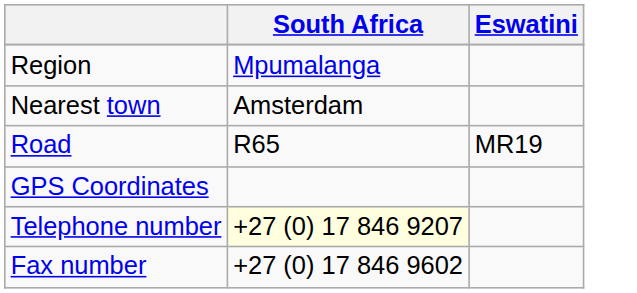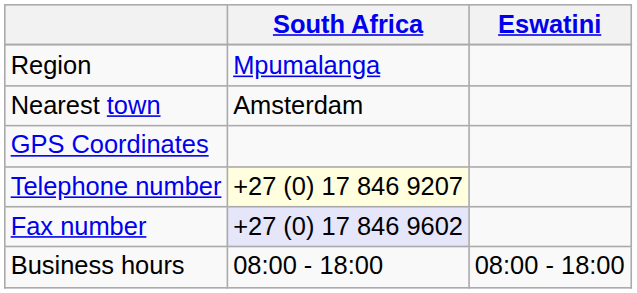- row: Road | R65 | MR19
Fax number | South Africa: no background -> lavender background
+ row: Business hours | 08:00 - 18:00 | 08:00 - 18:00
